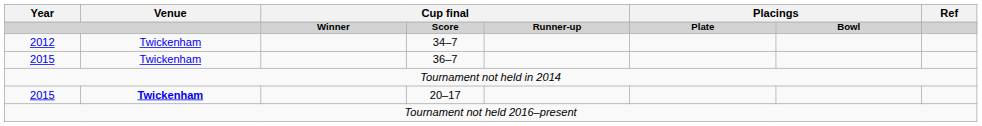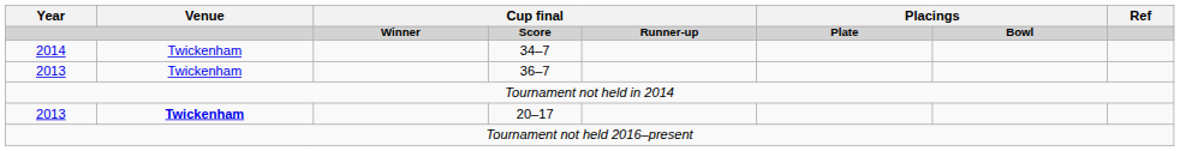34–7 | Year: 2012 -> 2014
36–7 | Year: 2015 -> 2013
20–17 | Year: 2015 -> 2013
